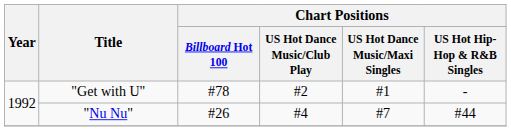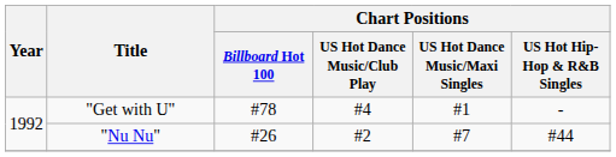"Get with U" | Chart Positions / US Hot Dance Music/Club Play: #2 -> #4
"Nu Nu" | Chart Positions / US Hot Dance Music/Club Play: #4 -> #2
